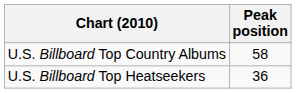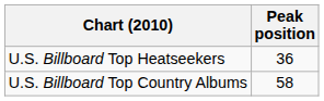rows swapped: U.S. Billboard Top Country Albums <-> U.S. Billboard Top Heatseekers
